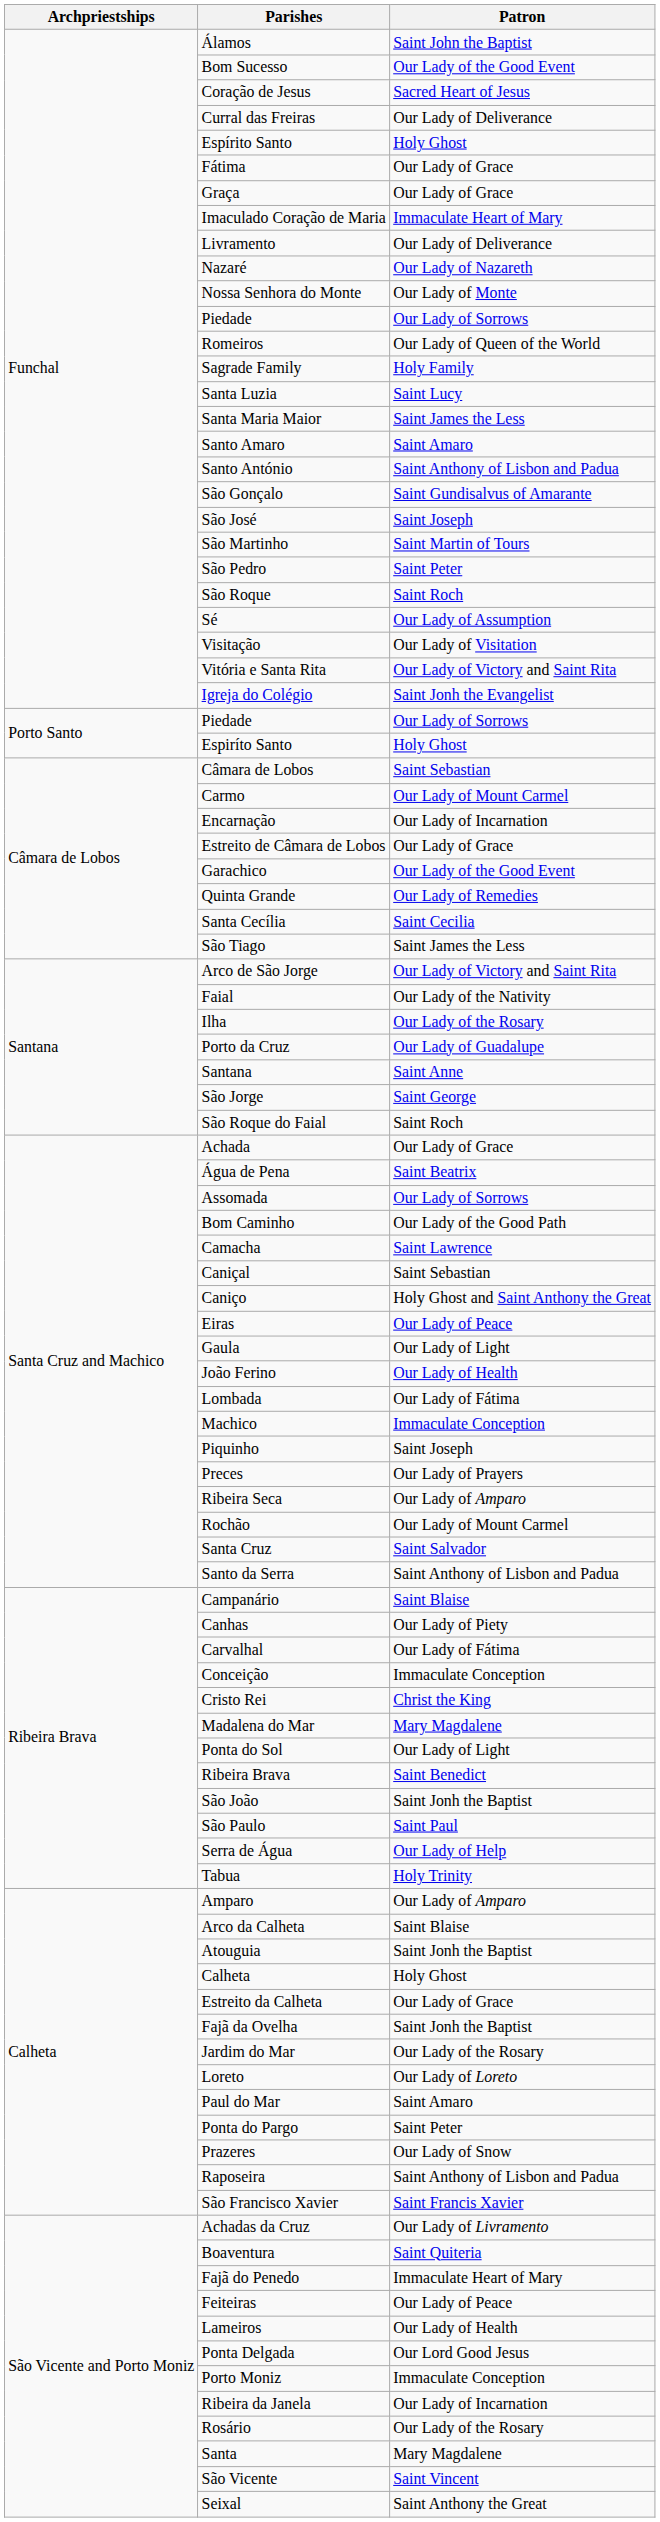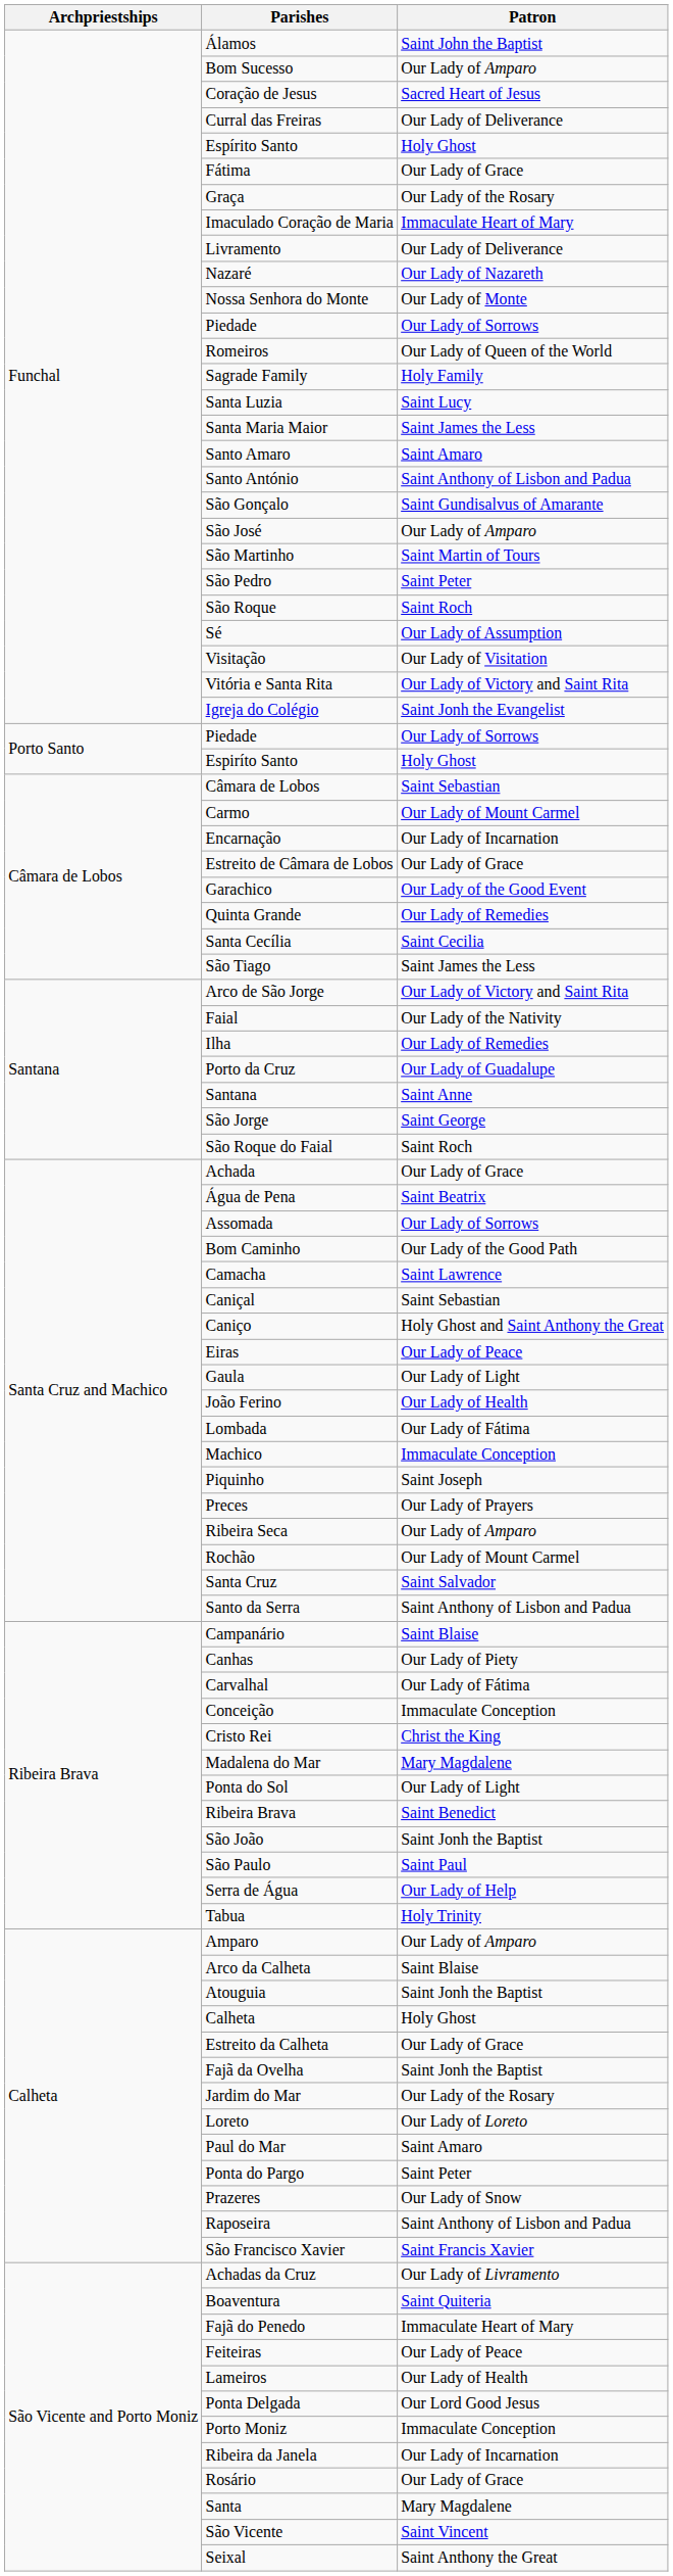Bom Sucesso | Patron: Our Lady of the Good Event -> Our Lady of Amparo
Graça | Patron: Our Lady of Grace -> Our Lady of the Rosary
São José | Patron: Saint Joseph -> Our Lady of Amparo
Ilha | Patron: Our Lady of the Rosary -> Our Lady of Remedies
Rosário | Patron: Our Lady of the Rosary -> Our Lady of Grace
